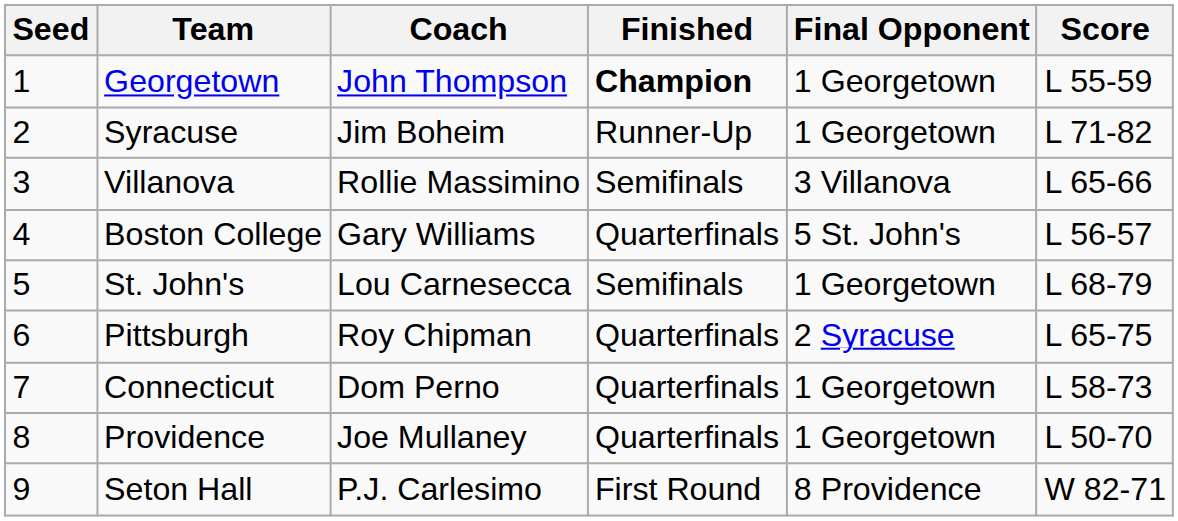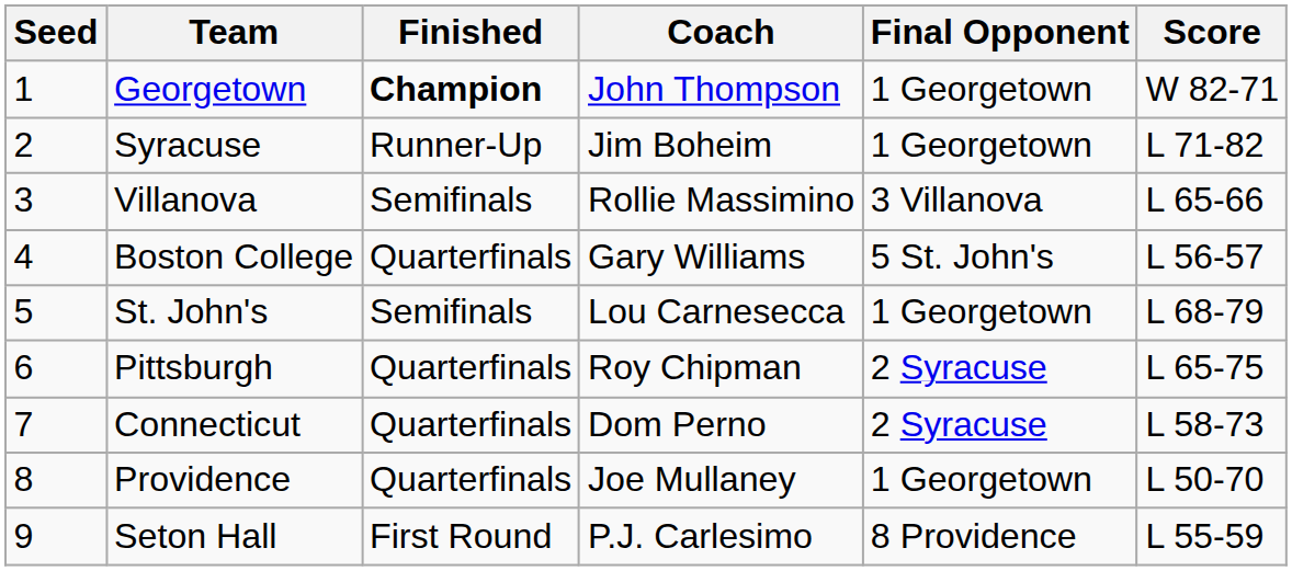columns swapped: Coach <-> Finished
Georgetown | Score: L 55-59 -> W 82-71
Connecticut | Final Opponent: 1 Georgetown -> 2 Syracuse
Seton Hall | Score: W 82-71 -> L 55-59
